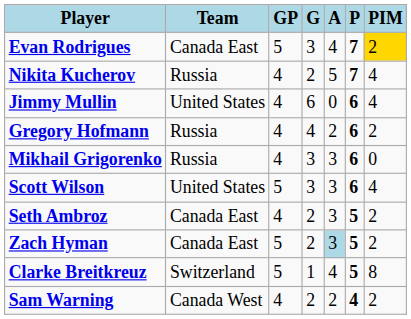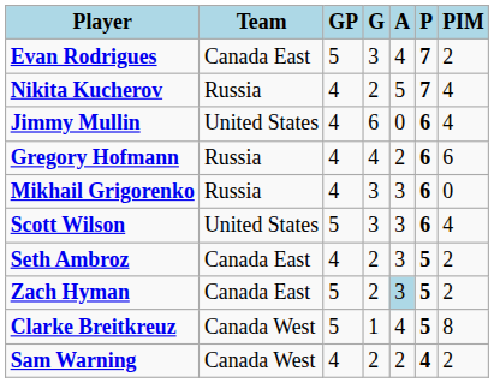Evan Rodrigues | PIM: gold background -> no background
Gregory Hofmann | PIM: 2 -> 6
Clarke Breitkreuz | Team: Switzerland -> Canada West
